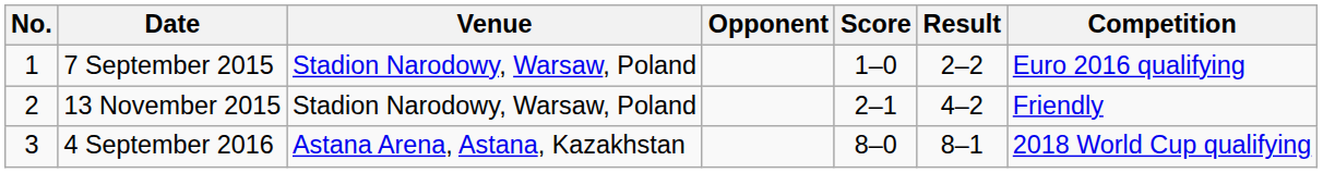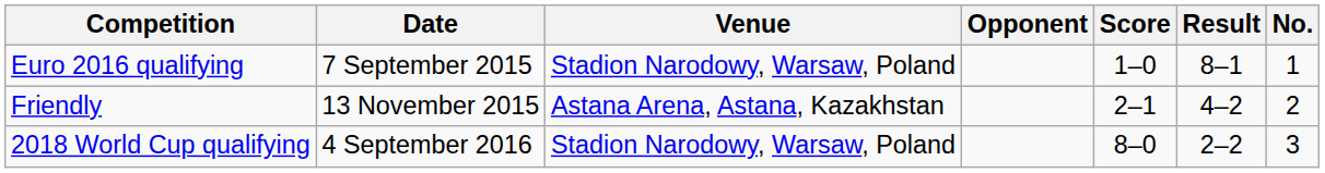columns swapped: No. <-> Competition
7 September 2015 | Result: 2–2 -> 8–1
13 November 2015 | Venue: Stadion Narodowy, Warsaw, Poland -> Astana Arena, Astana, Kazakhstan
4 September 2016 | Venue: Astana Arena, Astana, Kazakhstan -> Stadion Narodowy, Warsaw, Poland
4 September 2016 | Result: 8–1 -> 2–2
